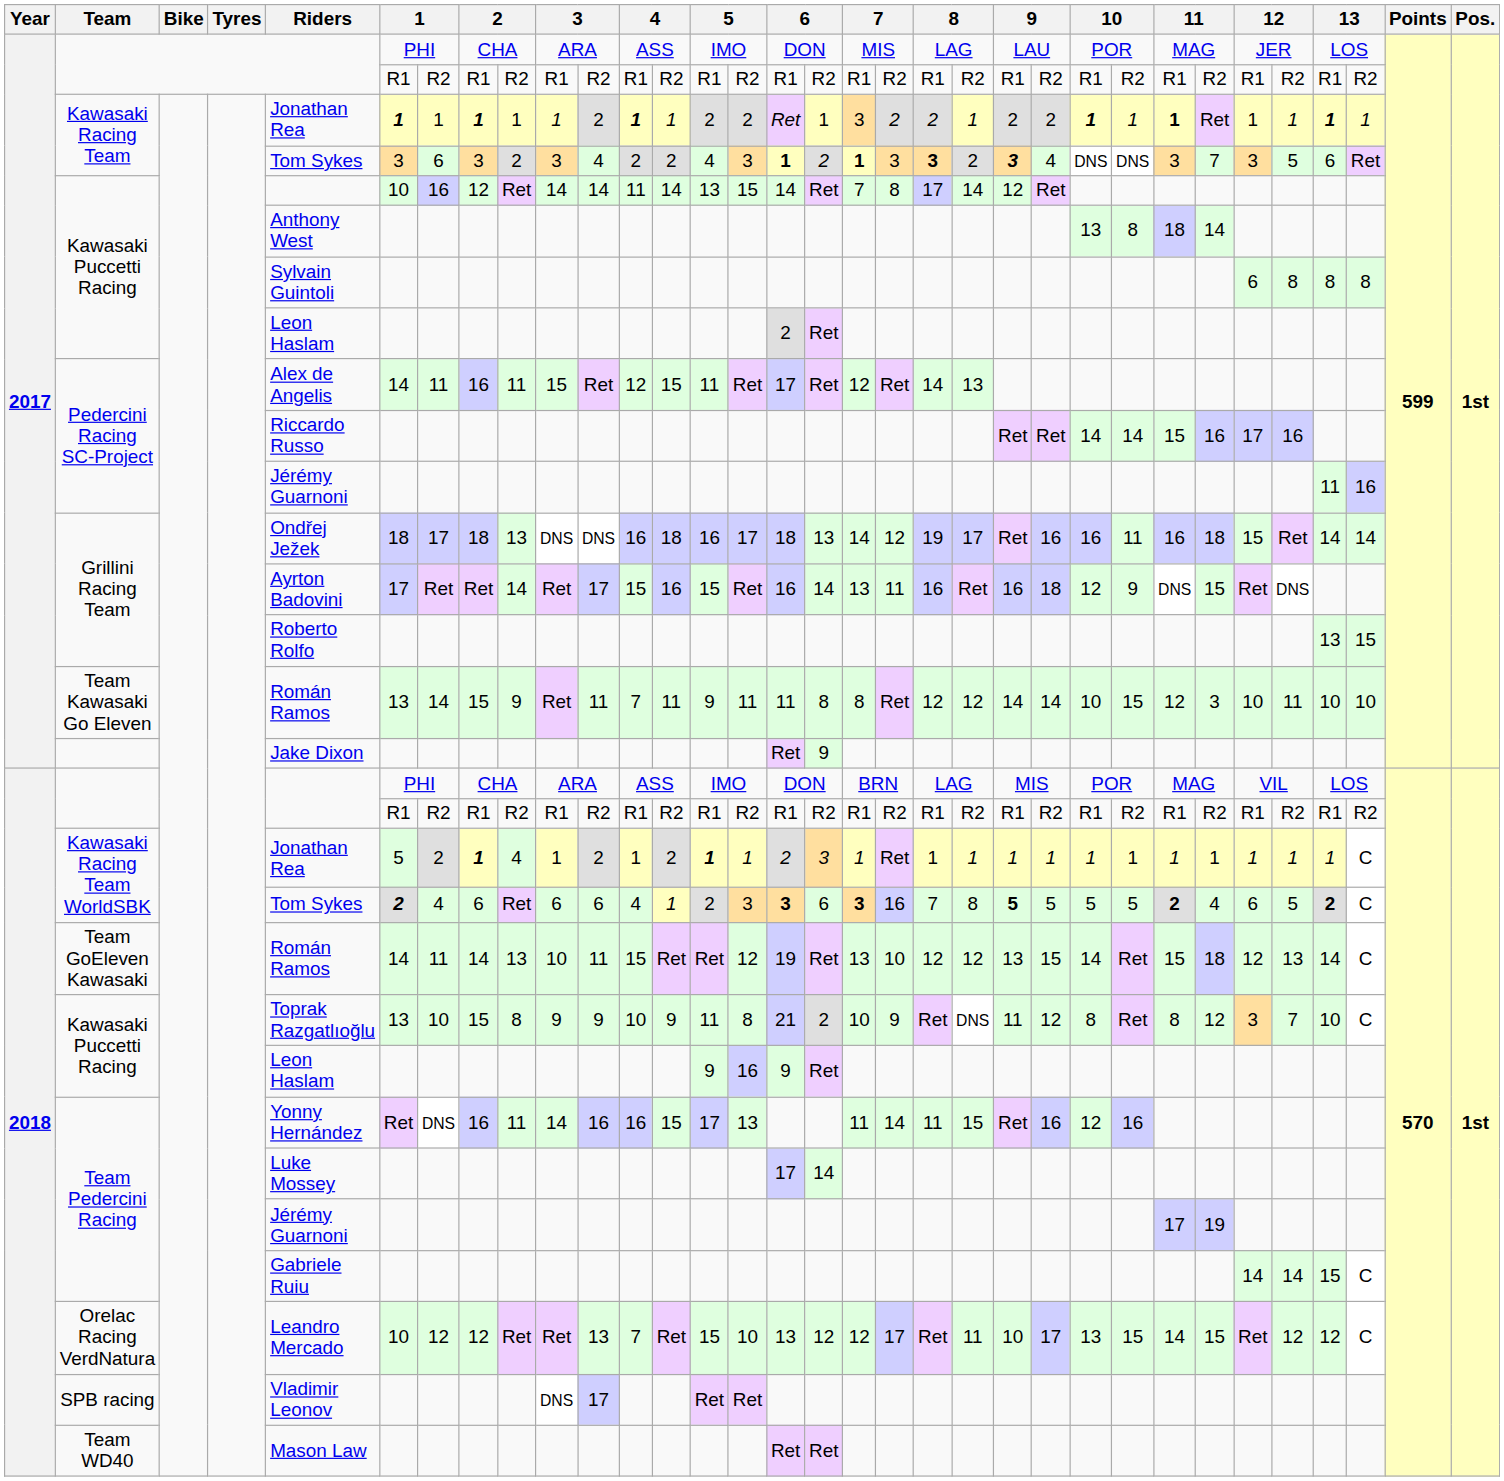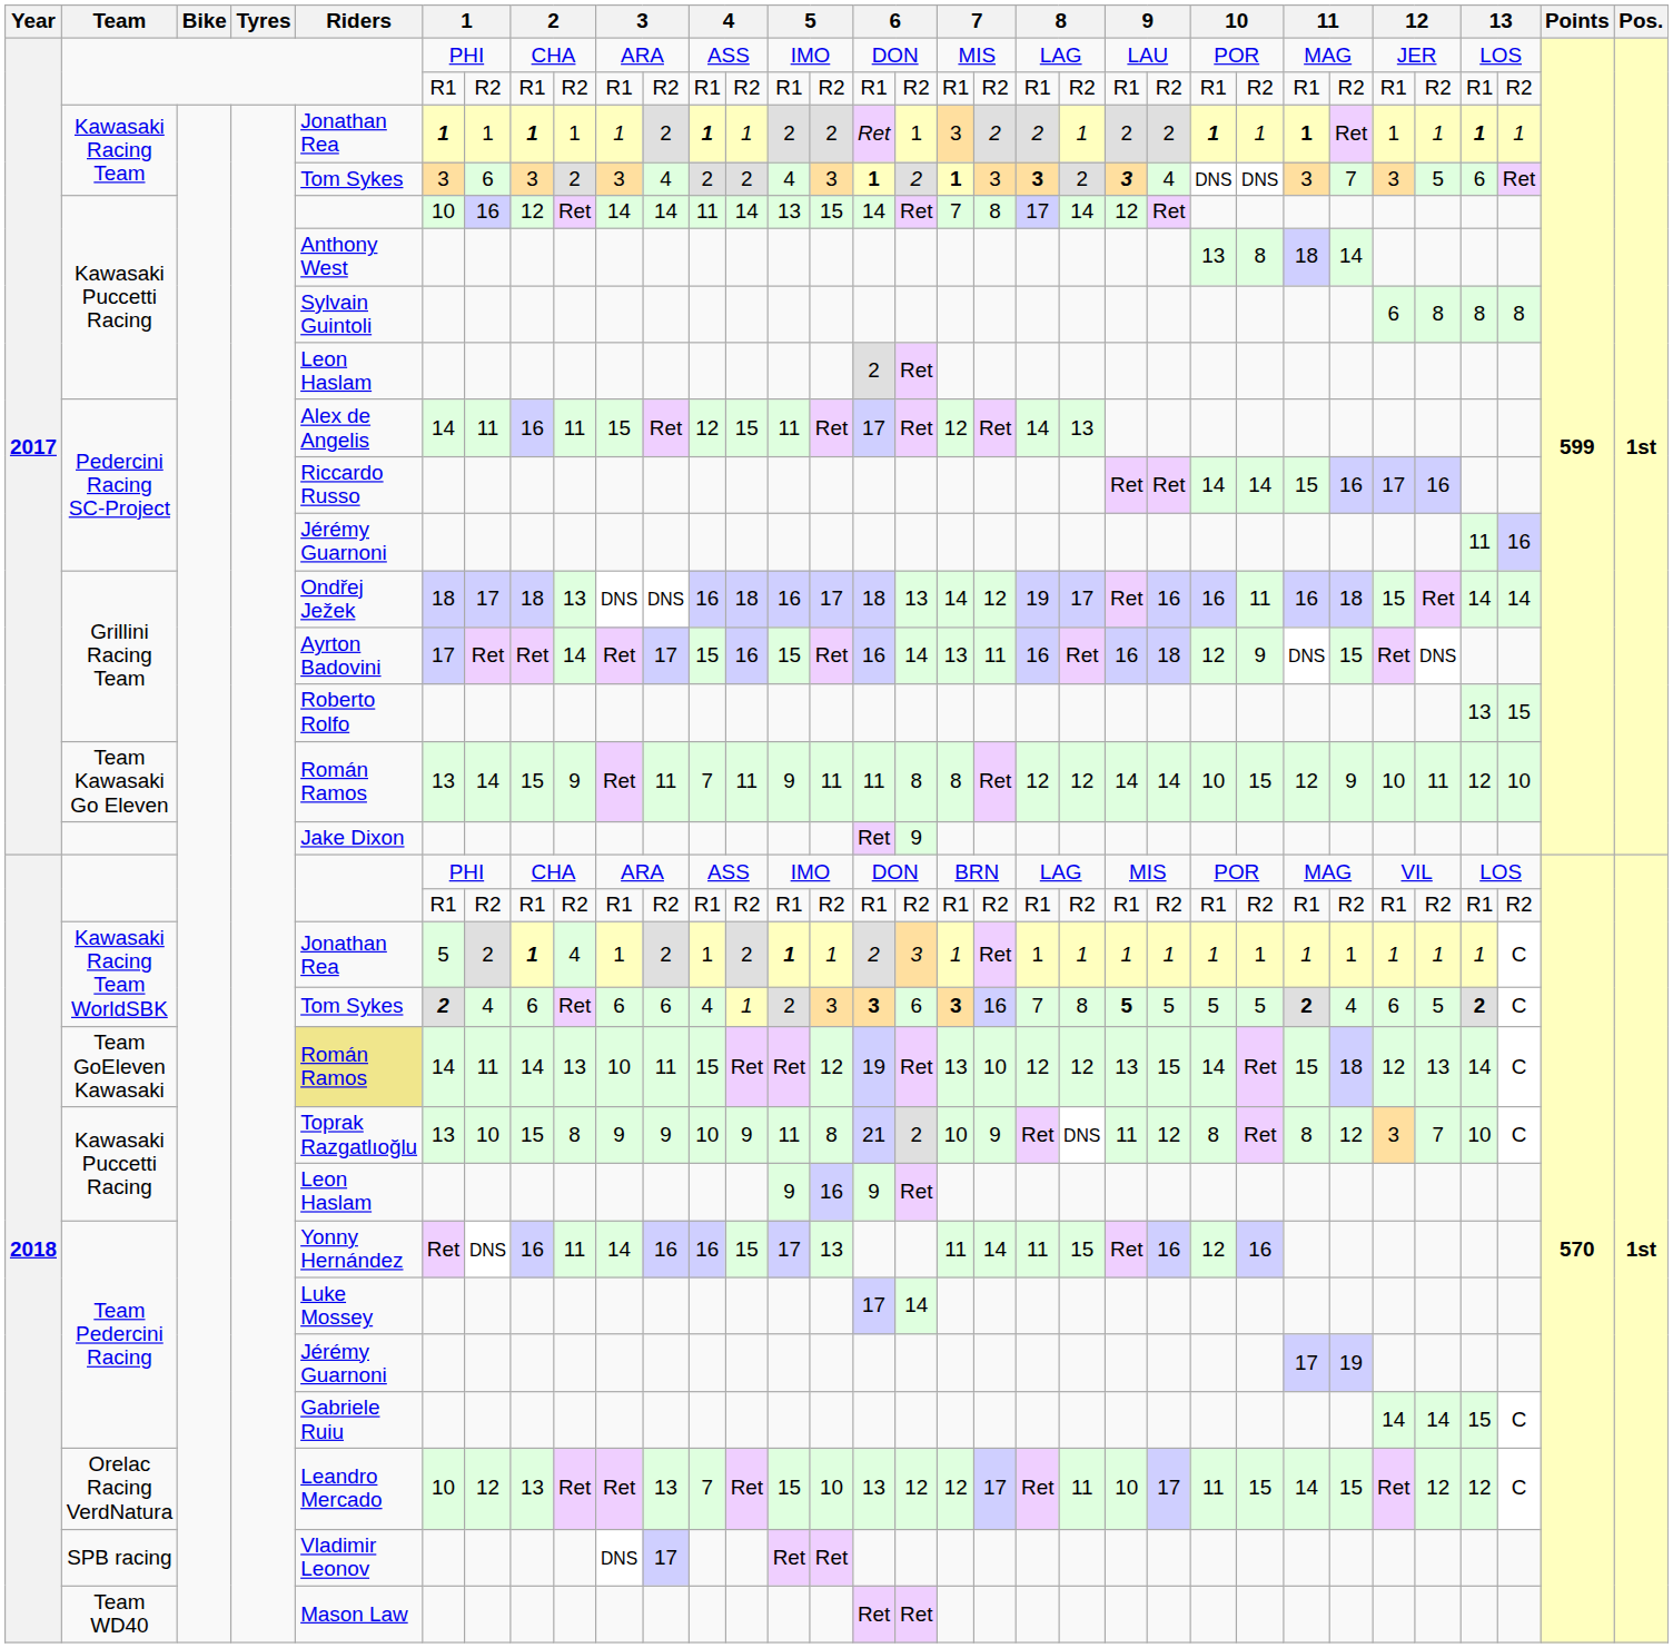Team Kawasaki Go Eleven | column 27: 3 -> 9
Team Kawasaki Go Eleven | column 30: 10 -> 12
Team GoEleven Kawasaki | Riders: no background -> khaki background
Orelac Racing VerdNatura | column 8: 12 -> 13
Orelac Racing VerdNatura | column 24: 13 -> 11
